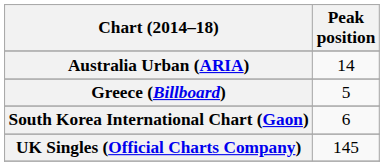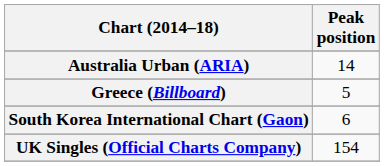UK Singles (Official Charts Company) | Peak position: 145 -> 154
